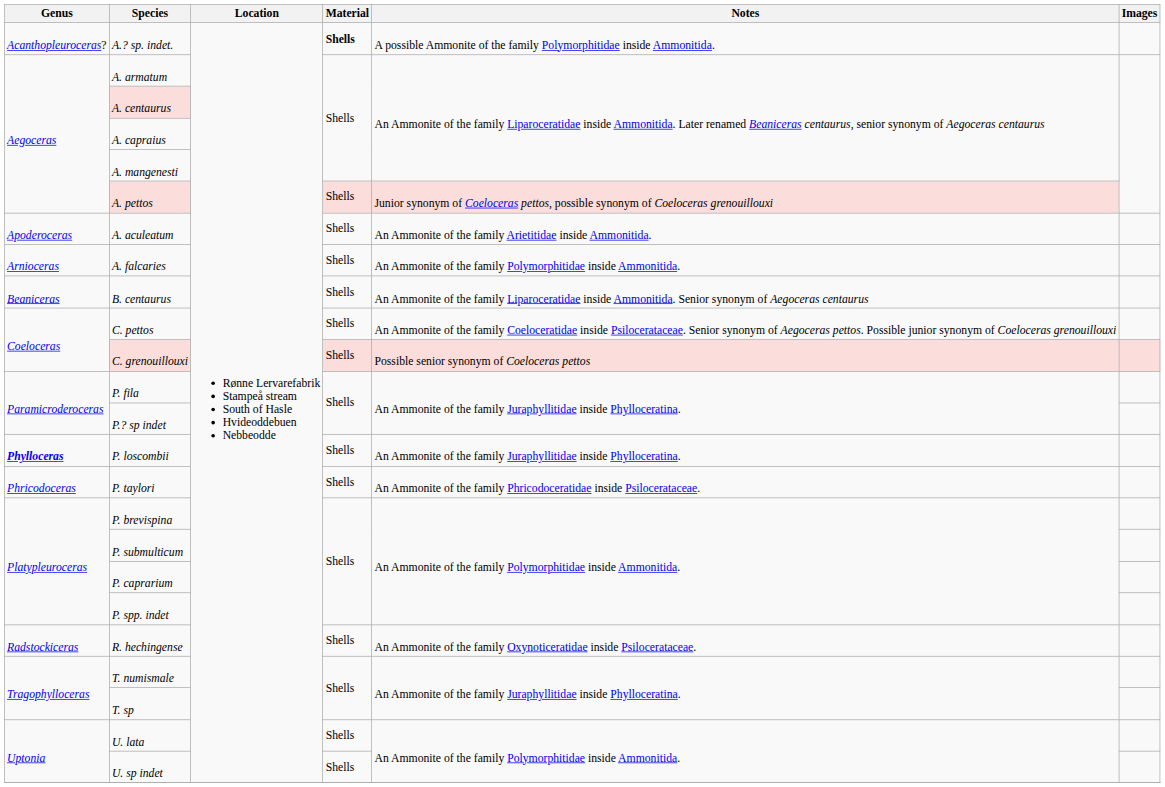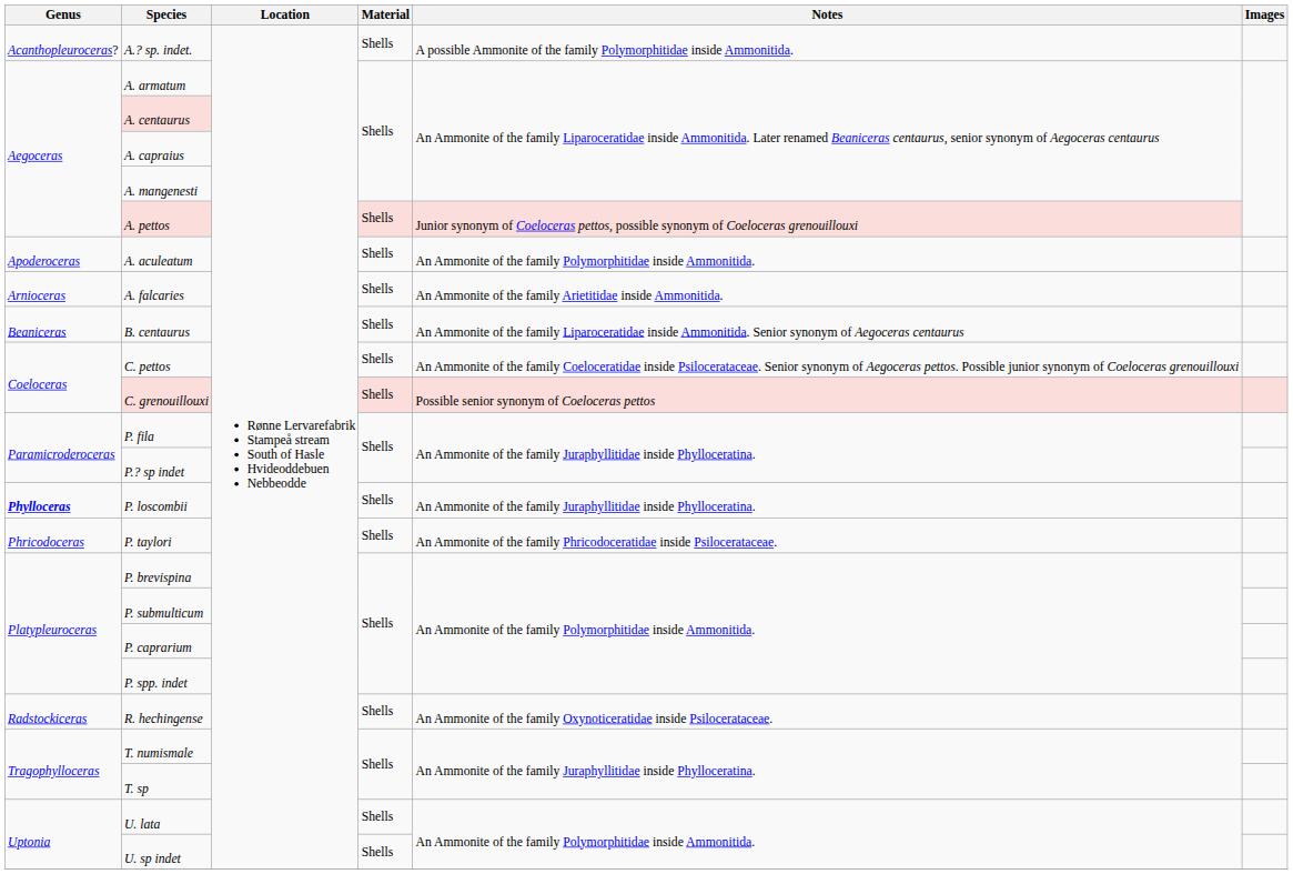A.? sp. indet. | Material: bold -> normal
A. aculeatum | Notes: An Ammonite of the family Arietitidae inside Ammonitida. -> An Ammonite of the family Polymorphitidae inside Ammonitida.
A. falcaries | Notes: An Ammonite of the family Polymorphitidae inside Ammonitida. -> An Ammonite of the family Arietitidae inside Ammonitida.
